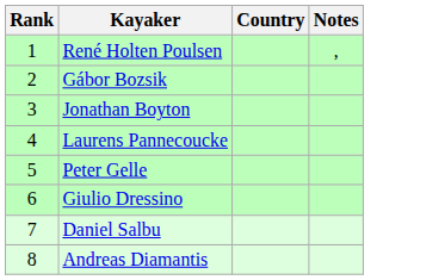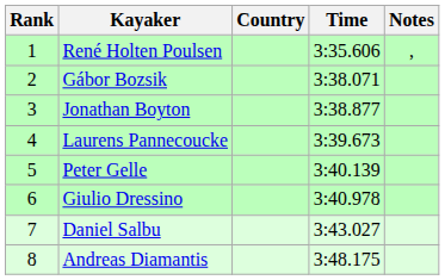+ column: Time | 3:35.606 | 3:38.071 | 3:38.877 | 3:39.673 | 3:40.139 | 3:40.978 | 3:43.027 | 3:48.175
